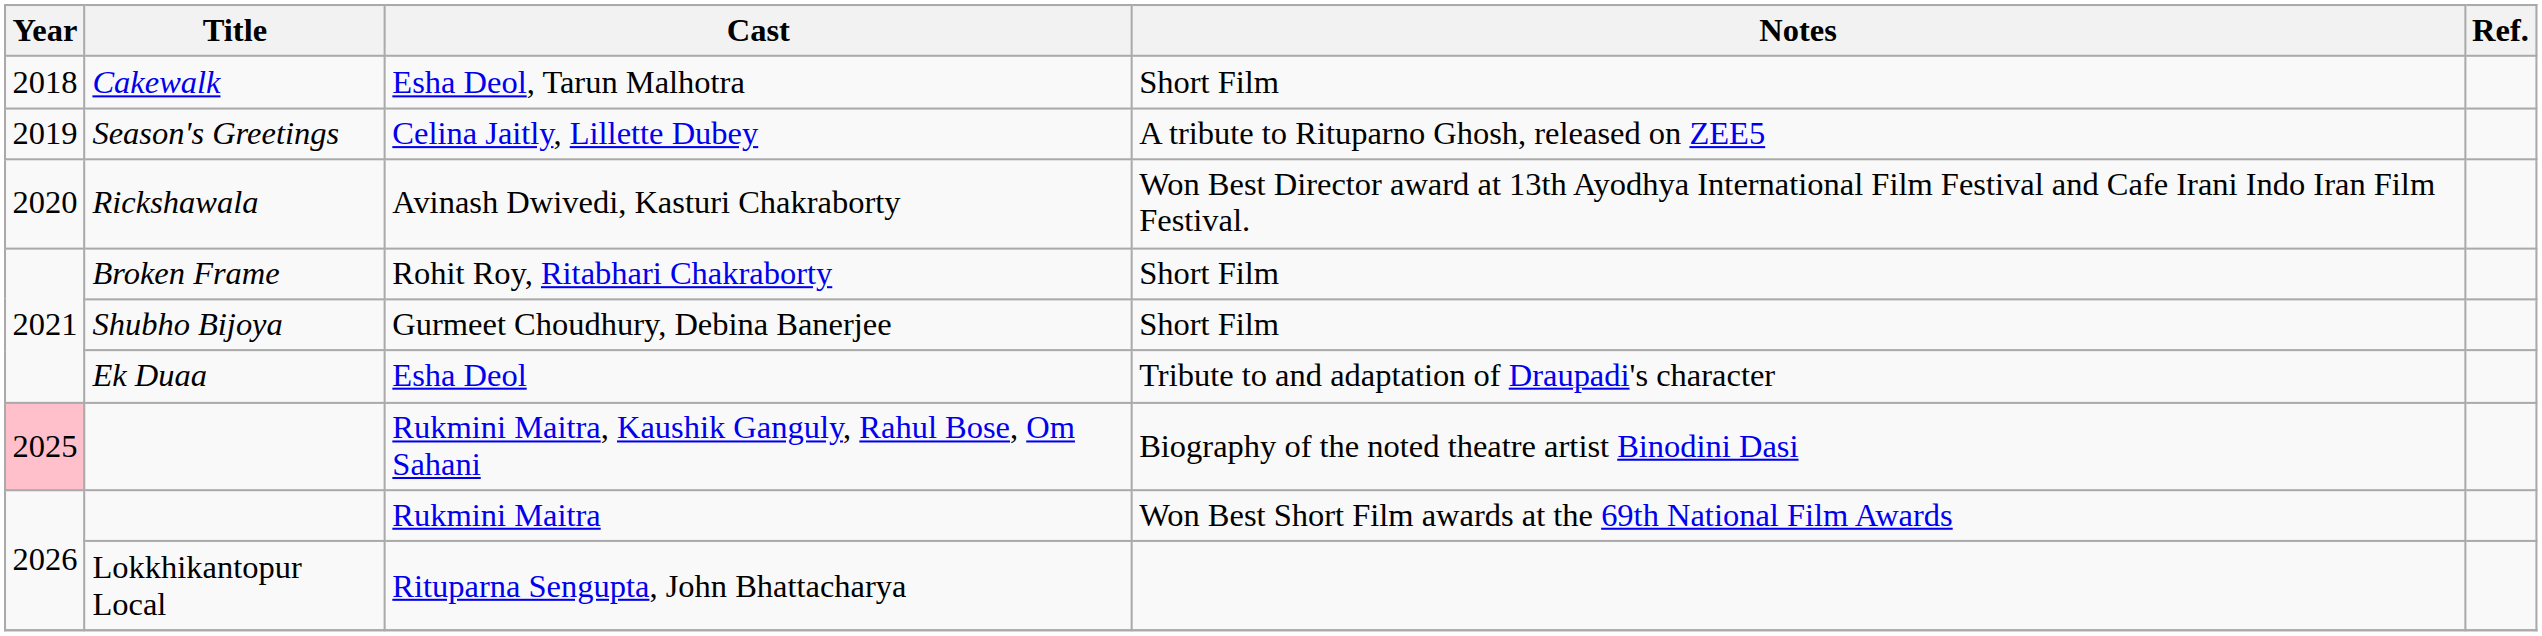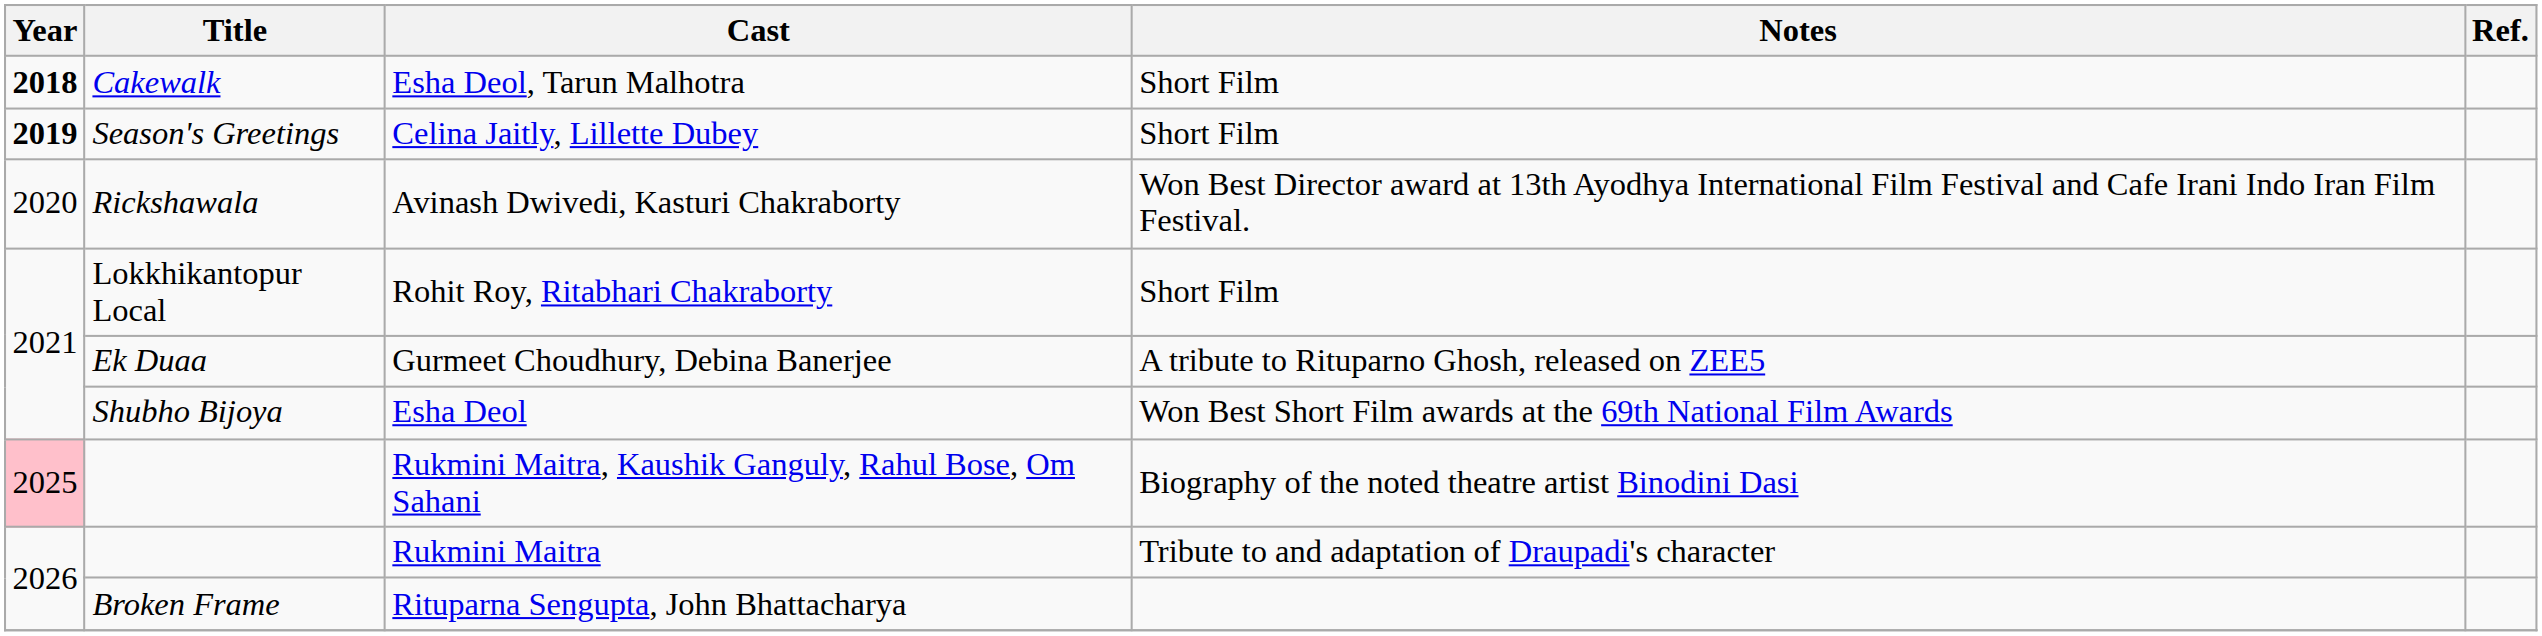Esha Deol, Tarun Malhotra | Year: normal -> bold
Celina Jaitly, Lillette Dubey | Year: normal -> bold
Celina Jaitly, Lillette Dubey | Notes: A tribute to Rituparno Ghosh, released on ZEE5 -> Short Film
Rohit Roy, Ritabhari Chakraborty | Title: Broken Frame -> Lokkhikantopur Local
Gurmeet Choudhury, Debina Banerjee | Title: Shubho Bijoya -> Ek Duaa
Gurmeet Choudhury, Debina Banerjee | Notes: Short Film -> A tribute to Rituparno Ghosh, released on ZEE5
Esha Deol | Title: Ek Duaa -> Shubho Bijoya
Esha Deol | Notes: Tribute to and adaptation of Draupadi's character -> Won Best Short Film awards at the 69th National Film Awards
Rukmini Maitra | Notes: Won Best Short Film awards at the 69th National Film Awards -> Tribute to and adaptation of Draupadi's character
Rituparna Sengupta, John Bhattacharya | Title: Lokkhikantopur Local -> Broken Frame
